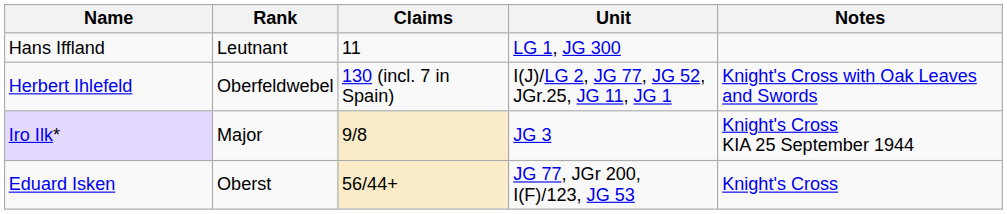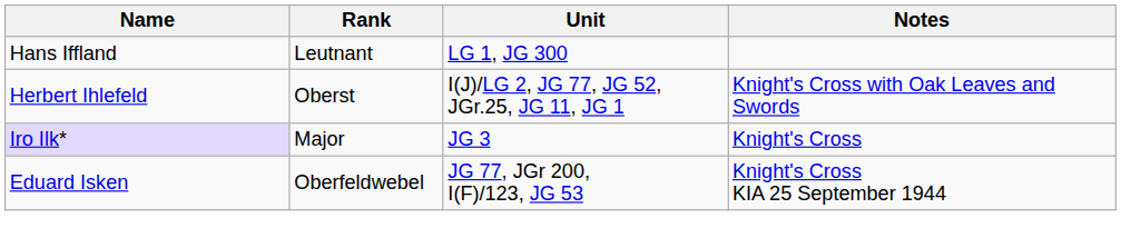- column: Claims | 11 | 130 (incl. 7 in Spain) | 9/8 | 56/44+
Herbert Ihlefeld | Rank: Oberfeldwebel -> Oberst
Iro Ilk* | Notes: Knight's Cross KIA 25 September 1944 -> Knight's Cross
Eduard Isken | Rank: Oberst -> Oberfeldwebel
Eduard Isken | Notes: Knight's Cross -> Knight's Cross KIA 25 September 1944
